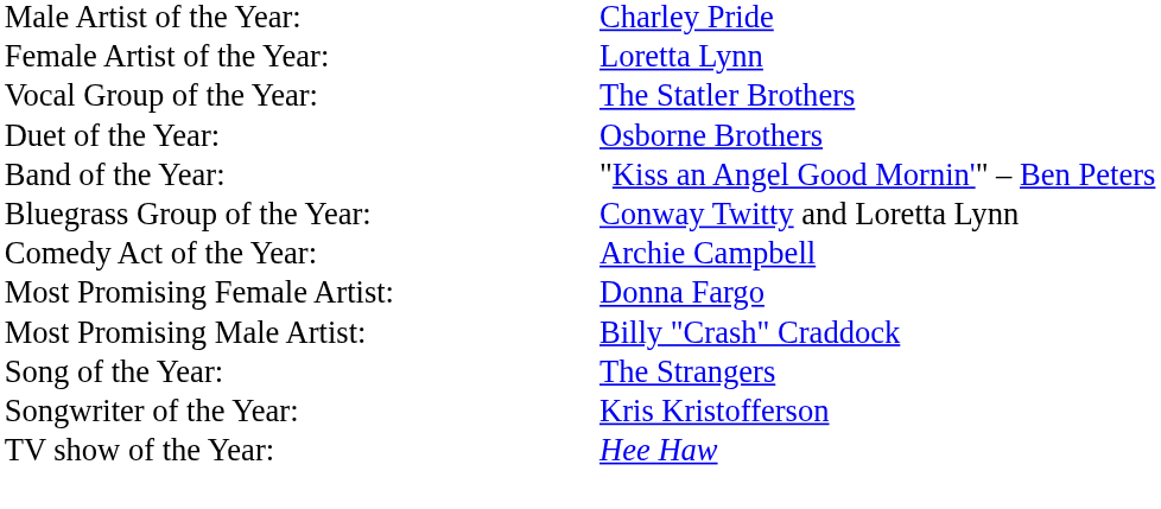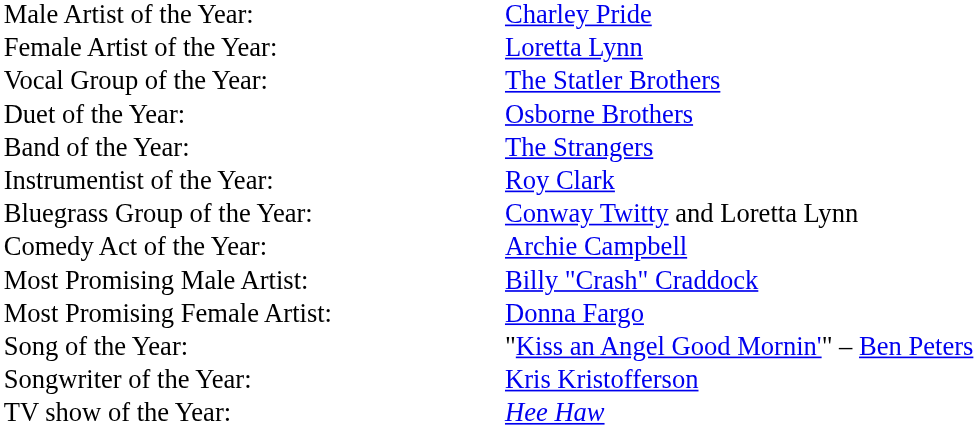Band of the Year: | column 2: "Kiss an Angel Good Mornin'" – Ben Peters -> The Strangers
+ row: Instrumentist of the Year: | Roy Clark
rows swapped: Most Promising Male Artist: <-> Most Promising Female Artist:
Song of the Year: | column 2: The Strangers -> "Kiss an Angel Good Mornin'" – Ben Peters
